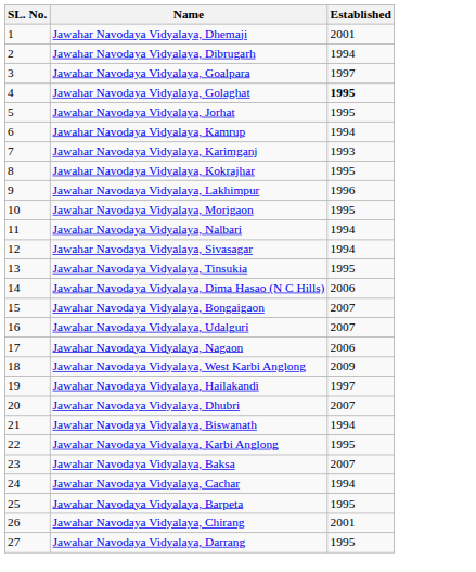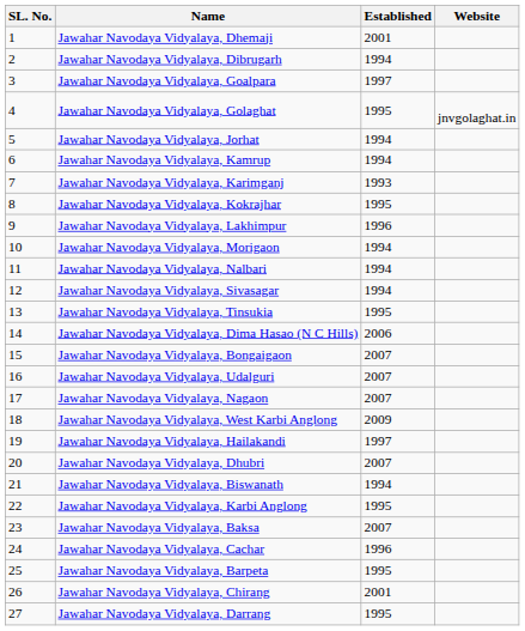+ column: Website | jnvgolaghat.in
Jawahar Navodaya Vidyalaya, Golaghat | Established: bold -> normal
Jawahar Navodaya Vidyalaya, Jorhat | Established: 1995 -> 1994
Jawahar Navodaya Vidyalaya, Morigaon | Established: 1995 -> 1994
Jawahar Navodaya Vidyalaya, Nagaon | Established: 2006 -> 2007
Jawahar Navodaya Vidyalaya, Cachar | Established: 1994 -> 1996
